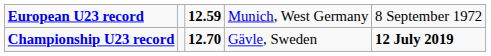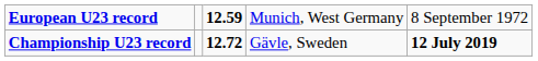Championship U23 record | column 3: 12.70 -> 12.72
